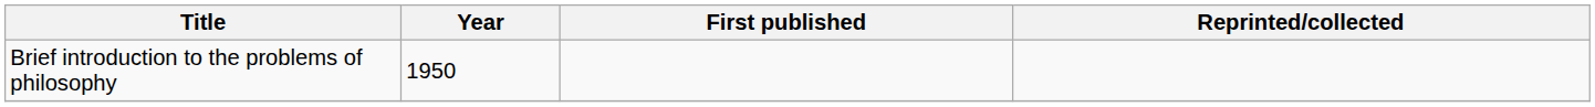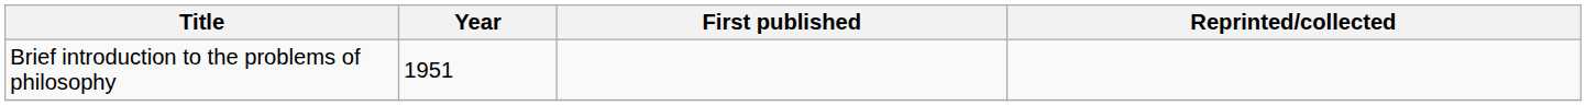Brief introduction to the problems of philosophy | Year: 1950 -> 1951
